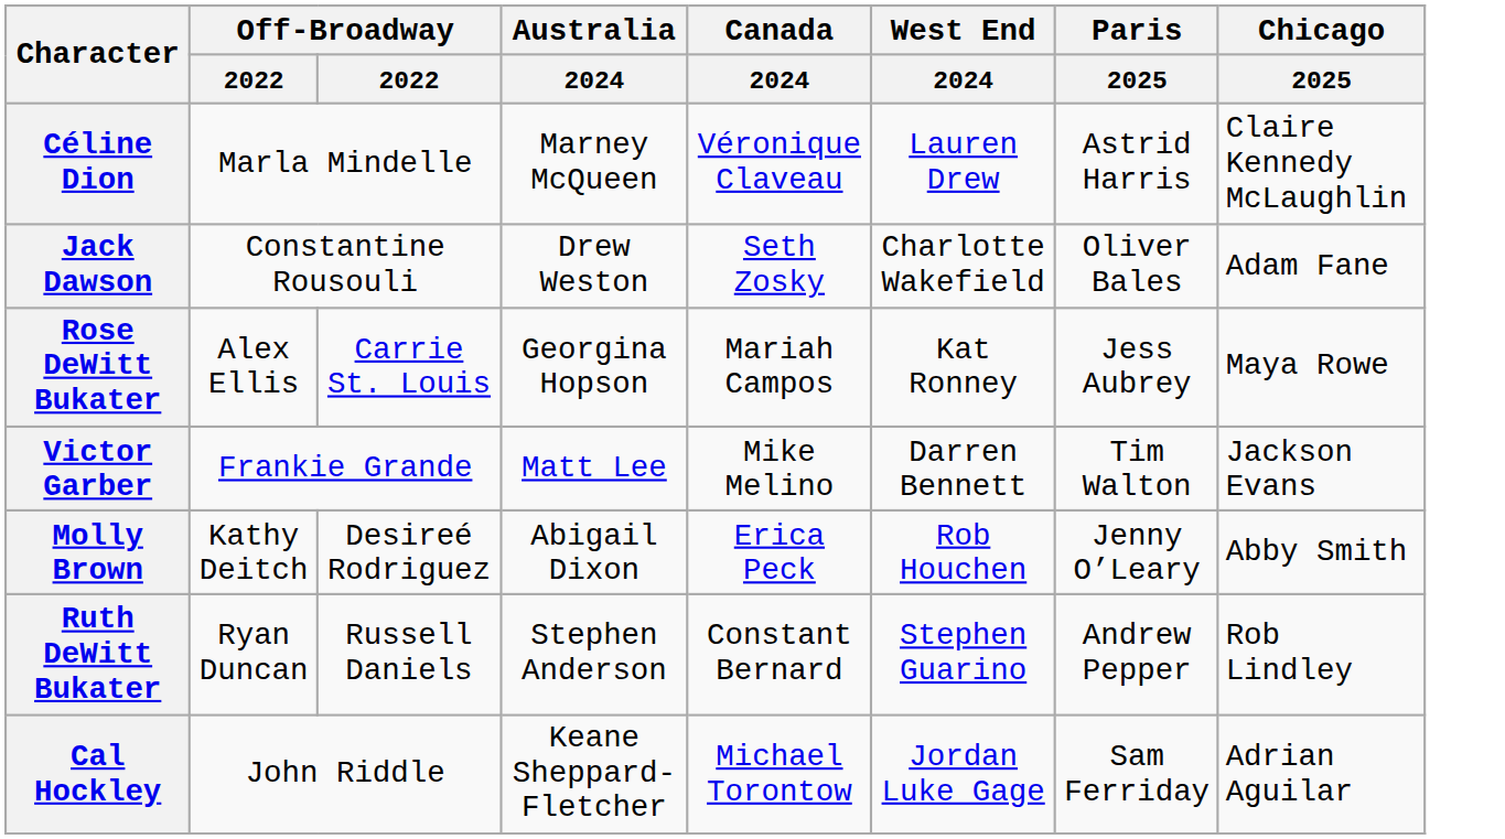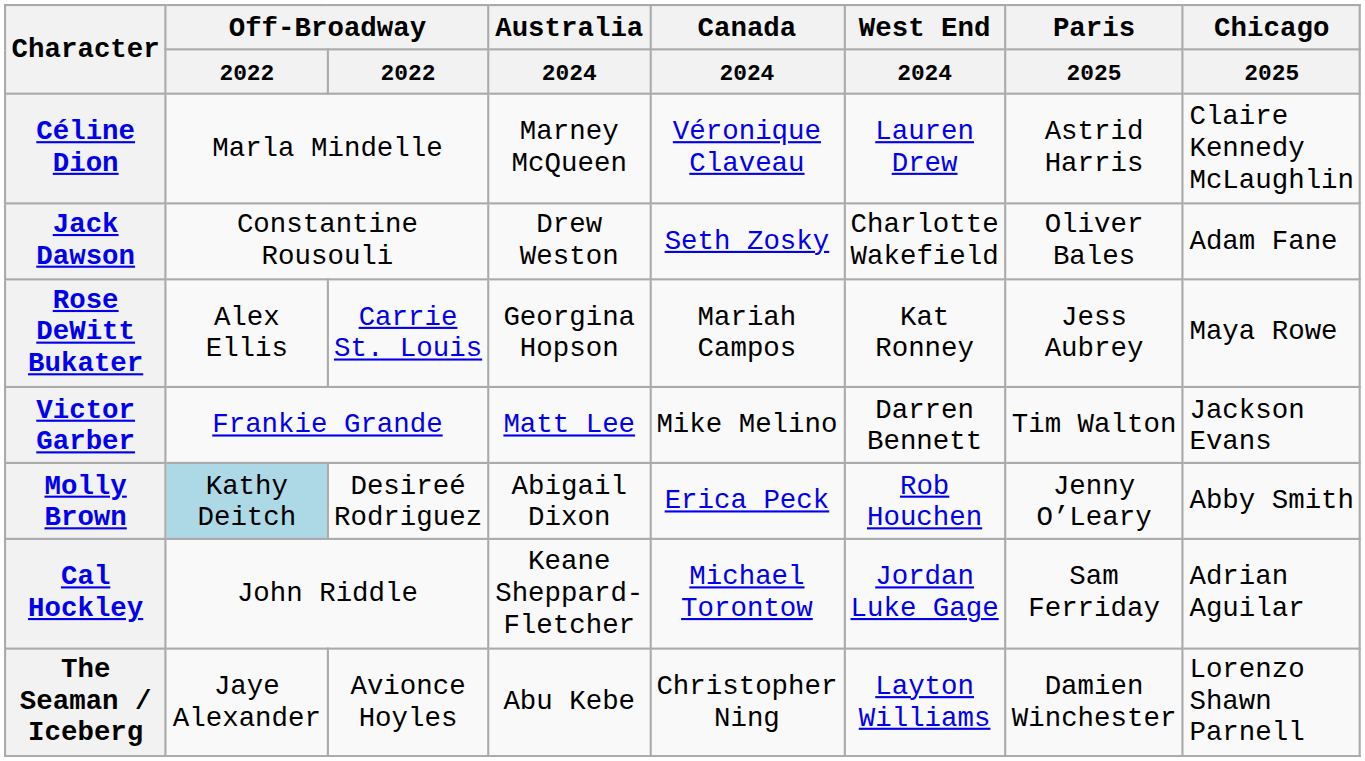Molly Brown | column 2: no background -> lightblue background
- row: Ruth DeWitt Bukater | Ryan Duncan | Russell Daniels | Stephen Anderson | Constant Bernard | Stephen Guarino | Andrew Pepper | Rob Lindley
+ row: The Seaman / Iceberg | Jaye Alexander | Avionce Hoyles | Abu Kebe | Christopher Ning | Layton Williams | Damien Winchester | Lorenzo Shawn Parnell
